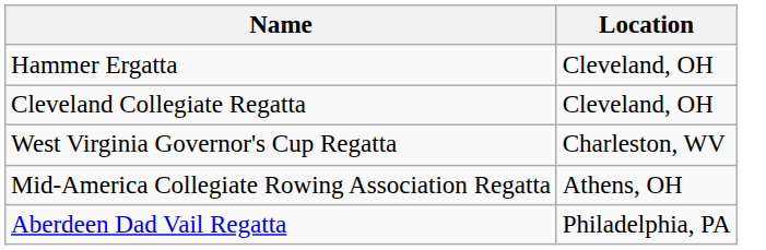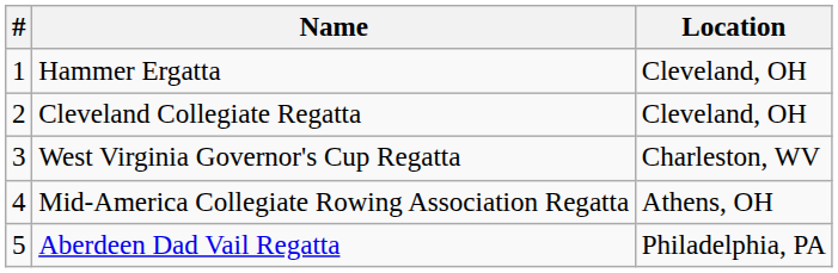+ column: # | 1 | 2 | 3 | 4 | 5
